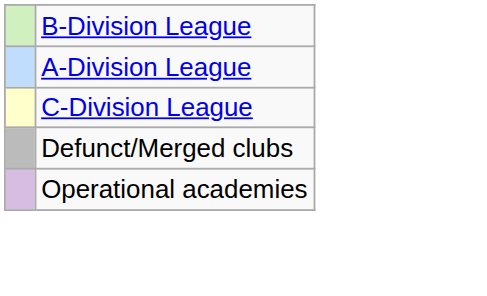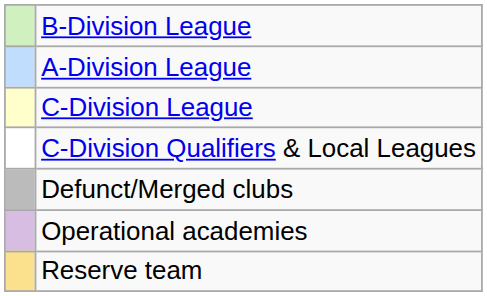+ row: C-Division Qualifiers & Local Leagues
+ row: Reserve team
